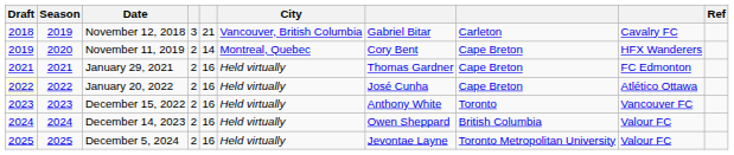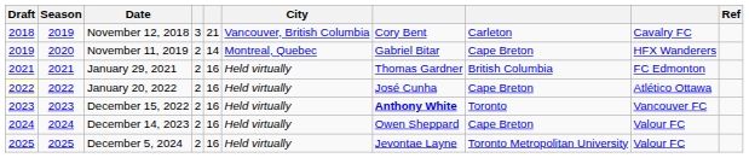November 12, 2018 | column 7: Gabriel Bitar -> Cory Bent
November 11, 2019 | column 7: Cory Bent -> Gabriel Bitar
January 29, 2021 | column 8: Cape Breton -> British Columbia
December 15, 2022 | column 7: normal -> bold
December 14, 2023 | column 8: British Columbia -> Cape Breton
